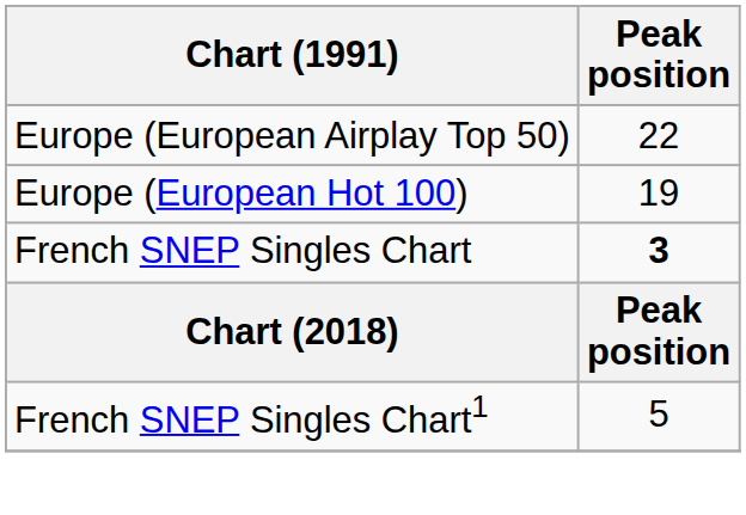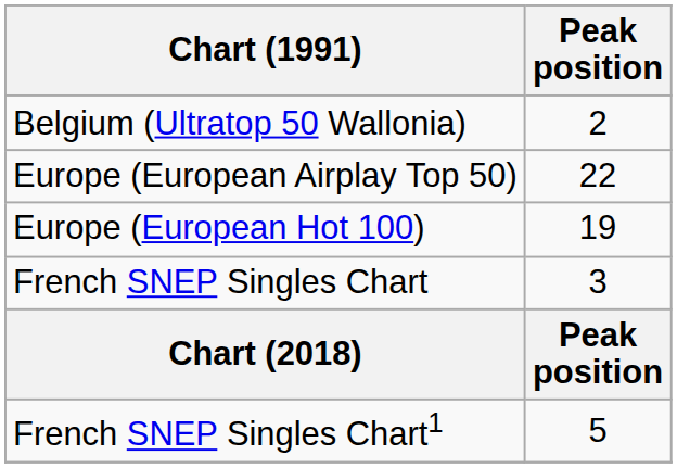+ row: Belgium (Ultratop 50 Wallonia) | 2
French SNEP Singles Chart | Peak position: bold -> normal
